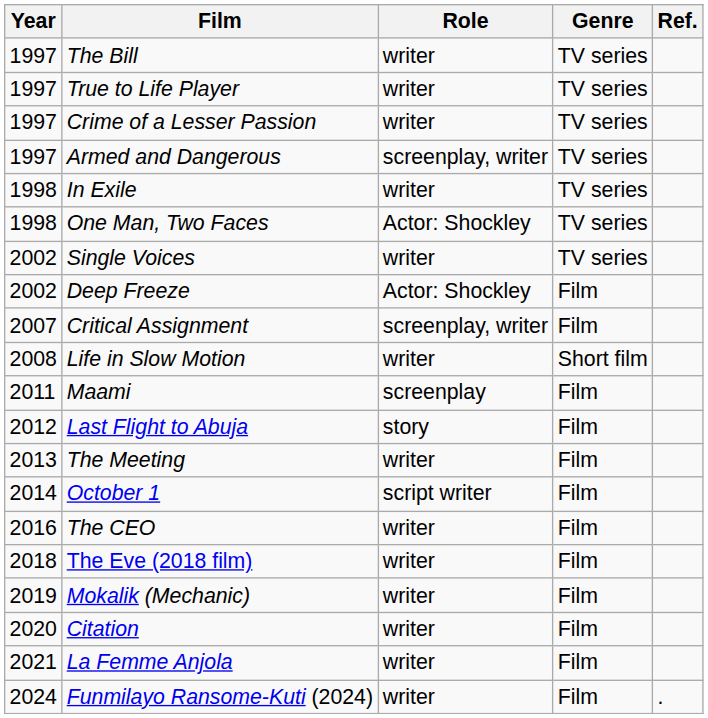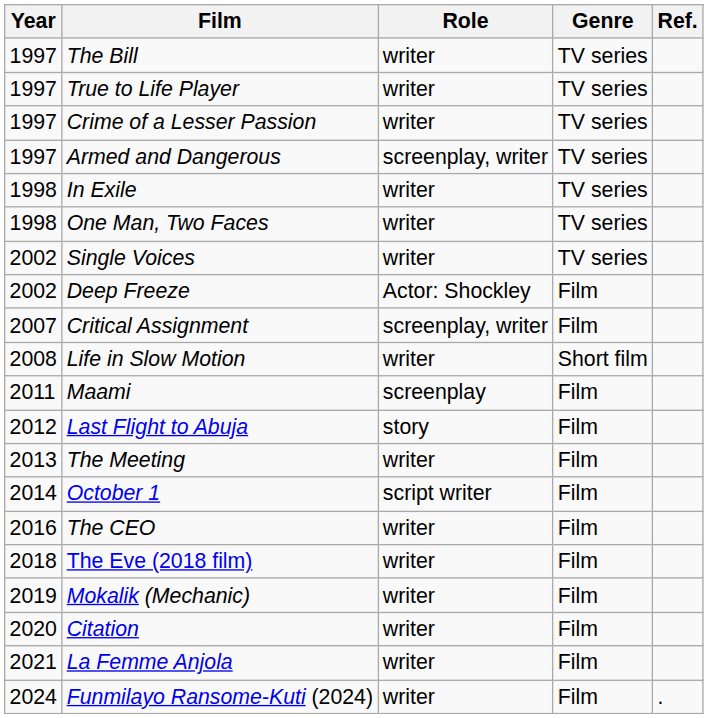One Man, Two Faces | Role: Actor: Shockley -> writer
